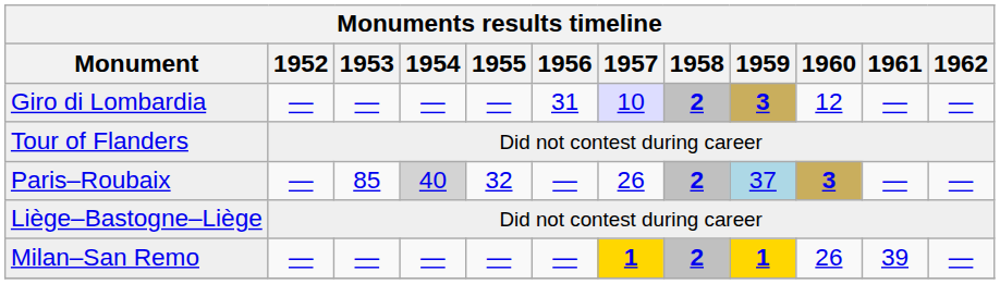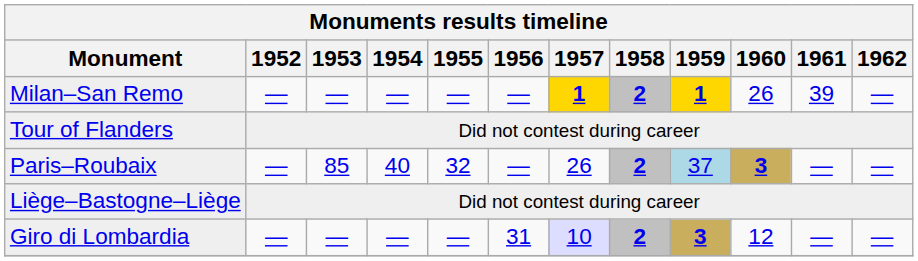rows swapped: Milan–San Remo <-> Giro di Lombardia
Paris–Roubaix | 1954: lightgrey background -> no background
